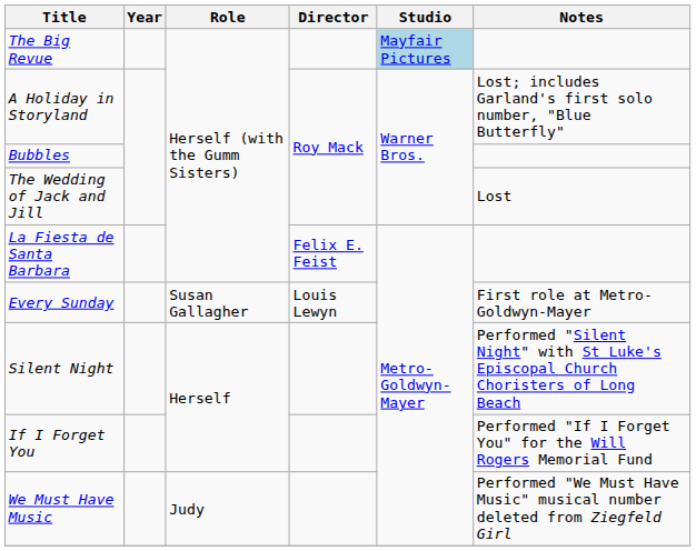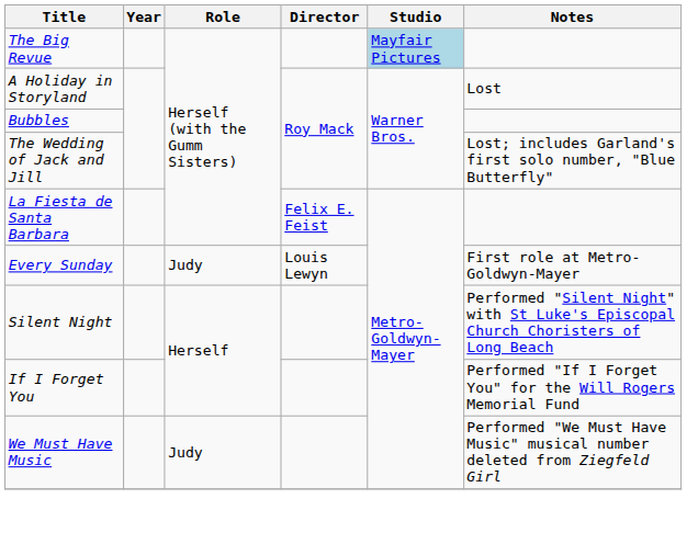A Holiday in Storyland | Notes: Lost; includes Garland's first solo number, "Blue Butterfly" -> Lost
The Wedding of Jack and Jill | Notes: Lost -> Lost; includes Garland's first solo number, "Blue Butterfly"
Every Sunday | Role: Susan Gallagher -> Judy
